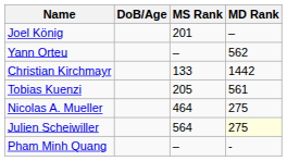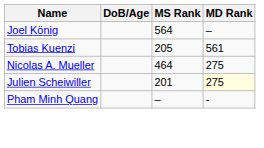Joel König | MS Rank: 201 -> 564
- row: Yann Orteu | – | 562
- row: Christian Kirchmayr | 133 | 1442
Julien Scheiwiller | MS Rank: 564 -> 201
